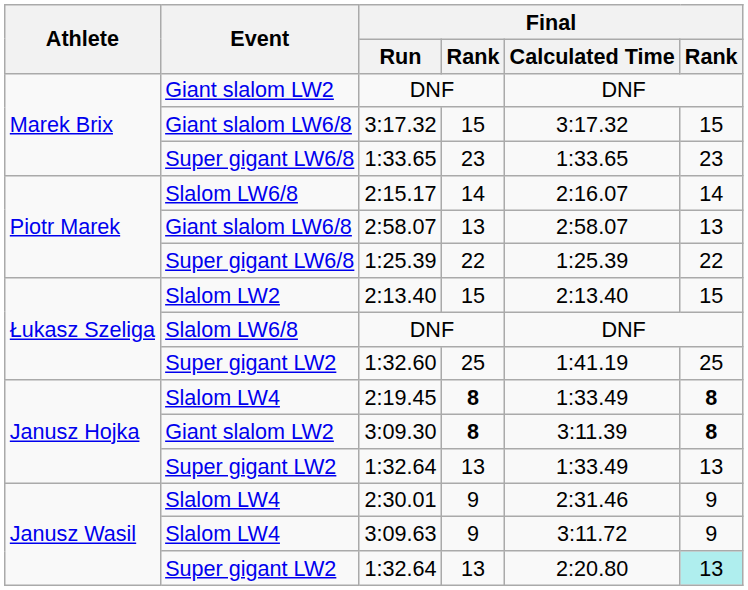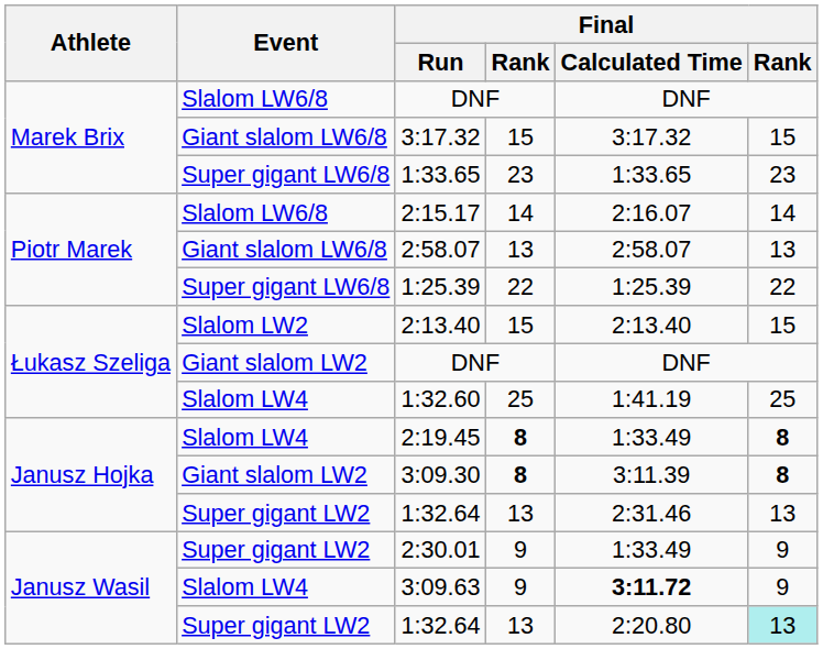Marek Brix / DNF | Event: Giant slalom LW2 -> Slalom LW6/8
Łukasz Szeliga / DNF | Event: Slalom LW6/8 -> Giant slalom LW2
1:32.60 | Event: Super gigant LW2 -> Slalom LW4
Janusz Hojka / 1:32.64 | Final / Calculated Time: 1:33.49 -> 2:31.46
2:30.01 | Event: Slalom LW4 -> Super gigant LW2
2:30.01 | Final / Calculated Time: 2:31.46 -> 1:33.49
3:09.63 | Final / Calculated Time: normal -> bold
